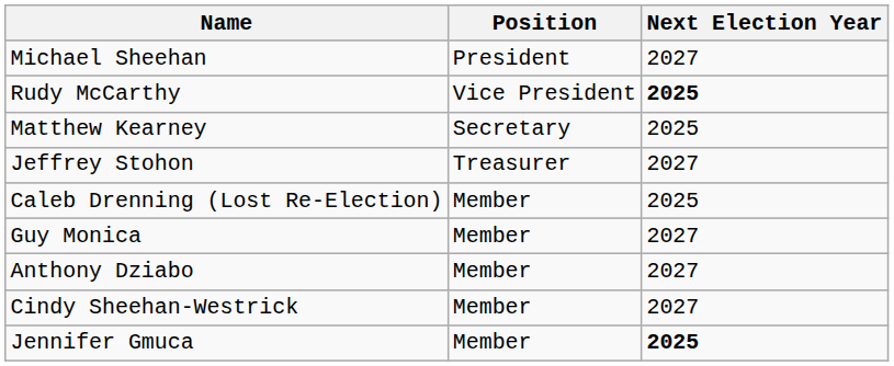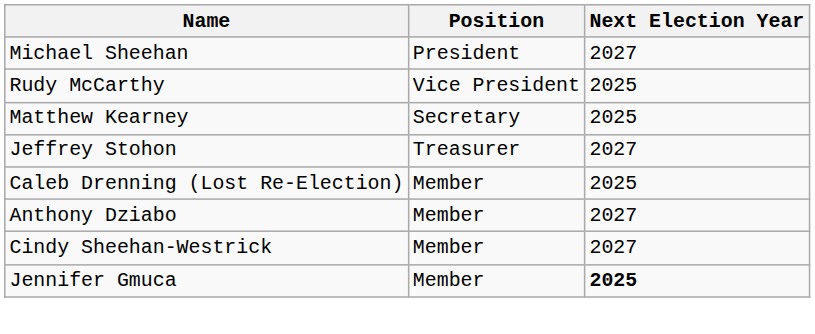Rudy McCarthy | Next Election Year: bold -> normal
- row: Guy Monica | Member | 2027
